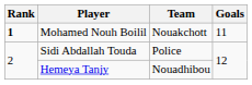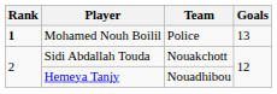Mohamed Nouh Boilil | Team: Nouakchott -> Police
Mohamed Nouh Boilil | Goals: 11 -> 13
Sidi Abdallah Touda | Team: Police -> Nouakchott
